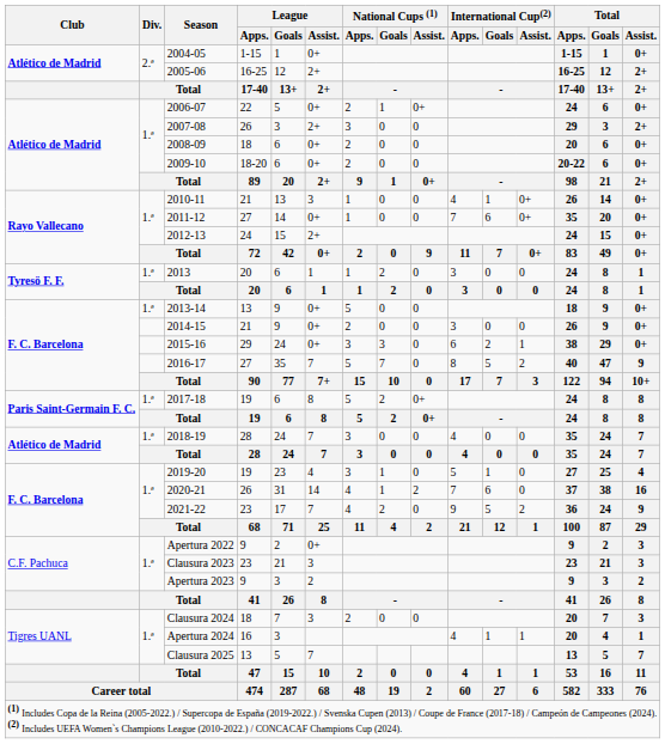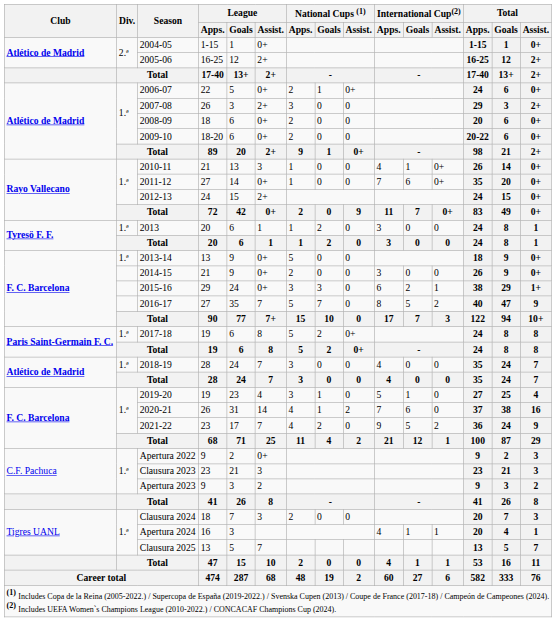2015-16 | Total / Assist.: 0+ -> 1+
